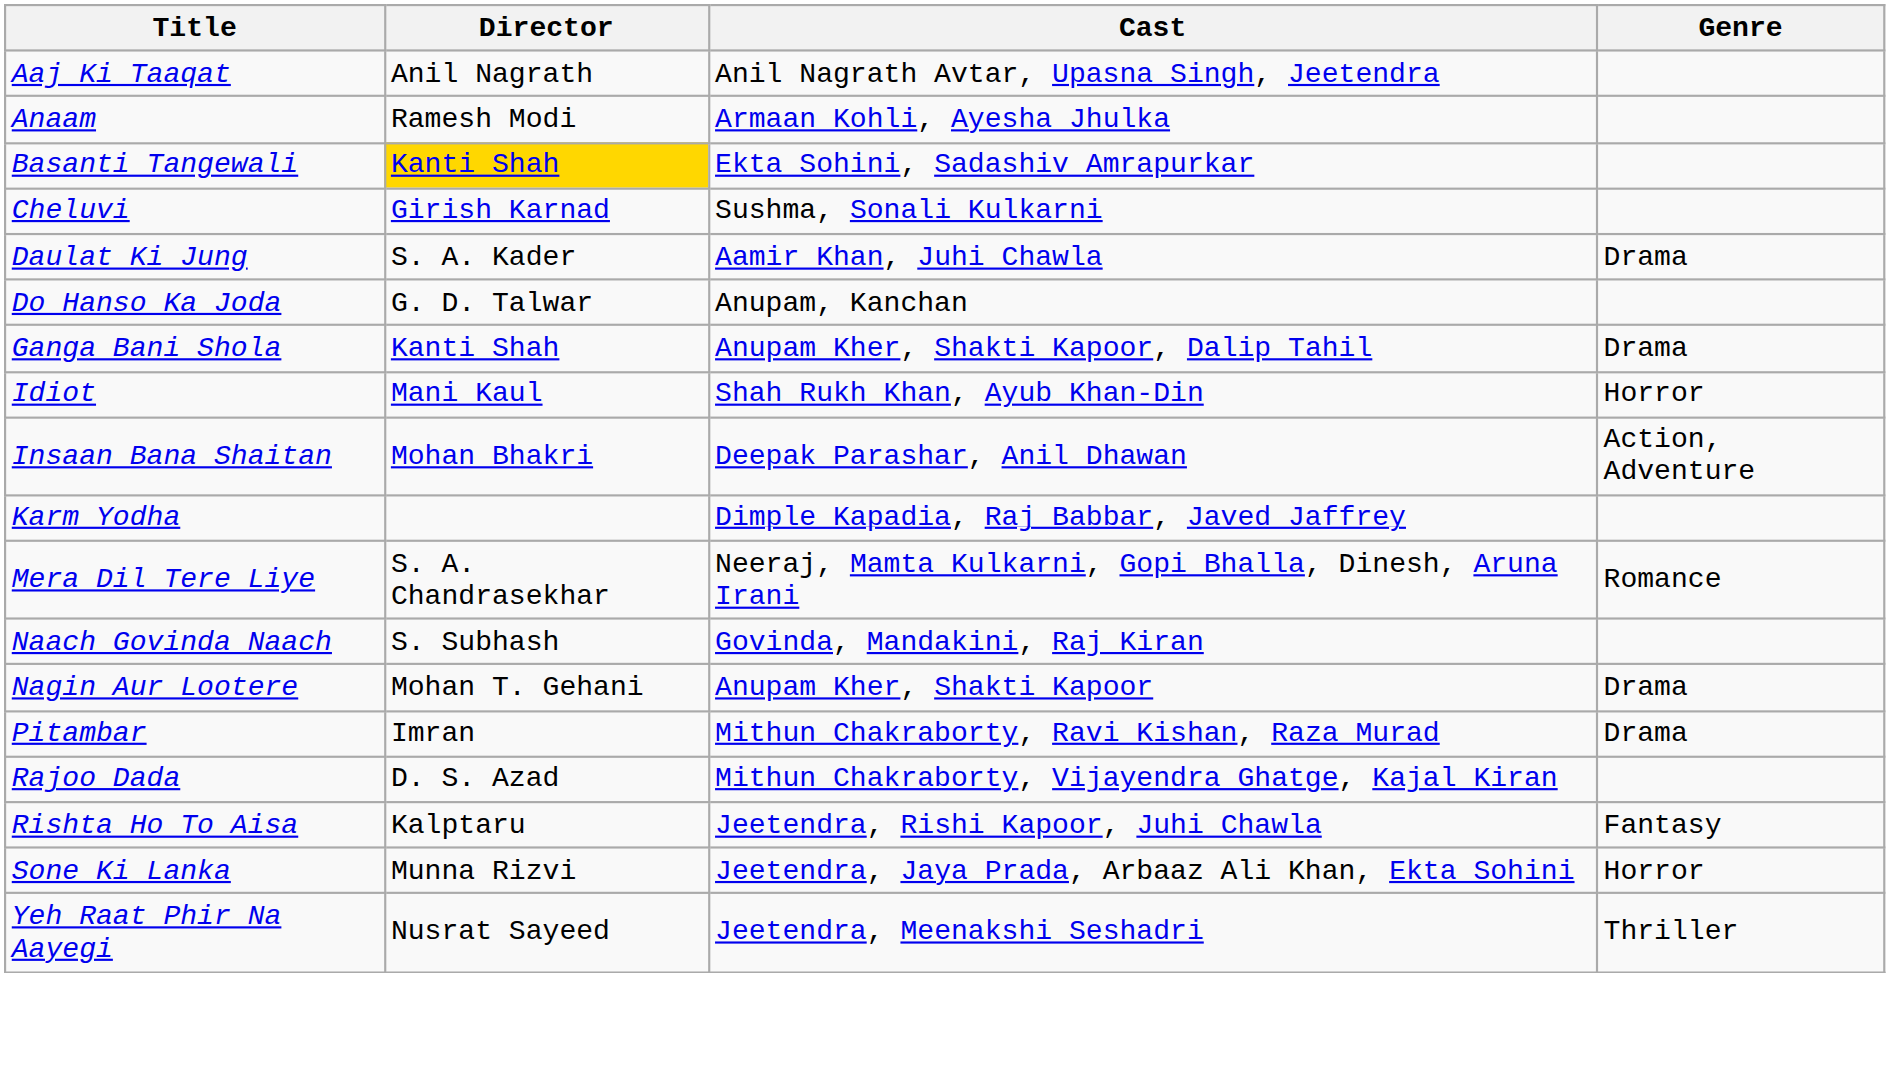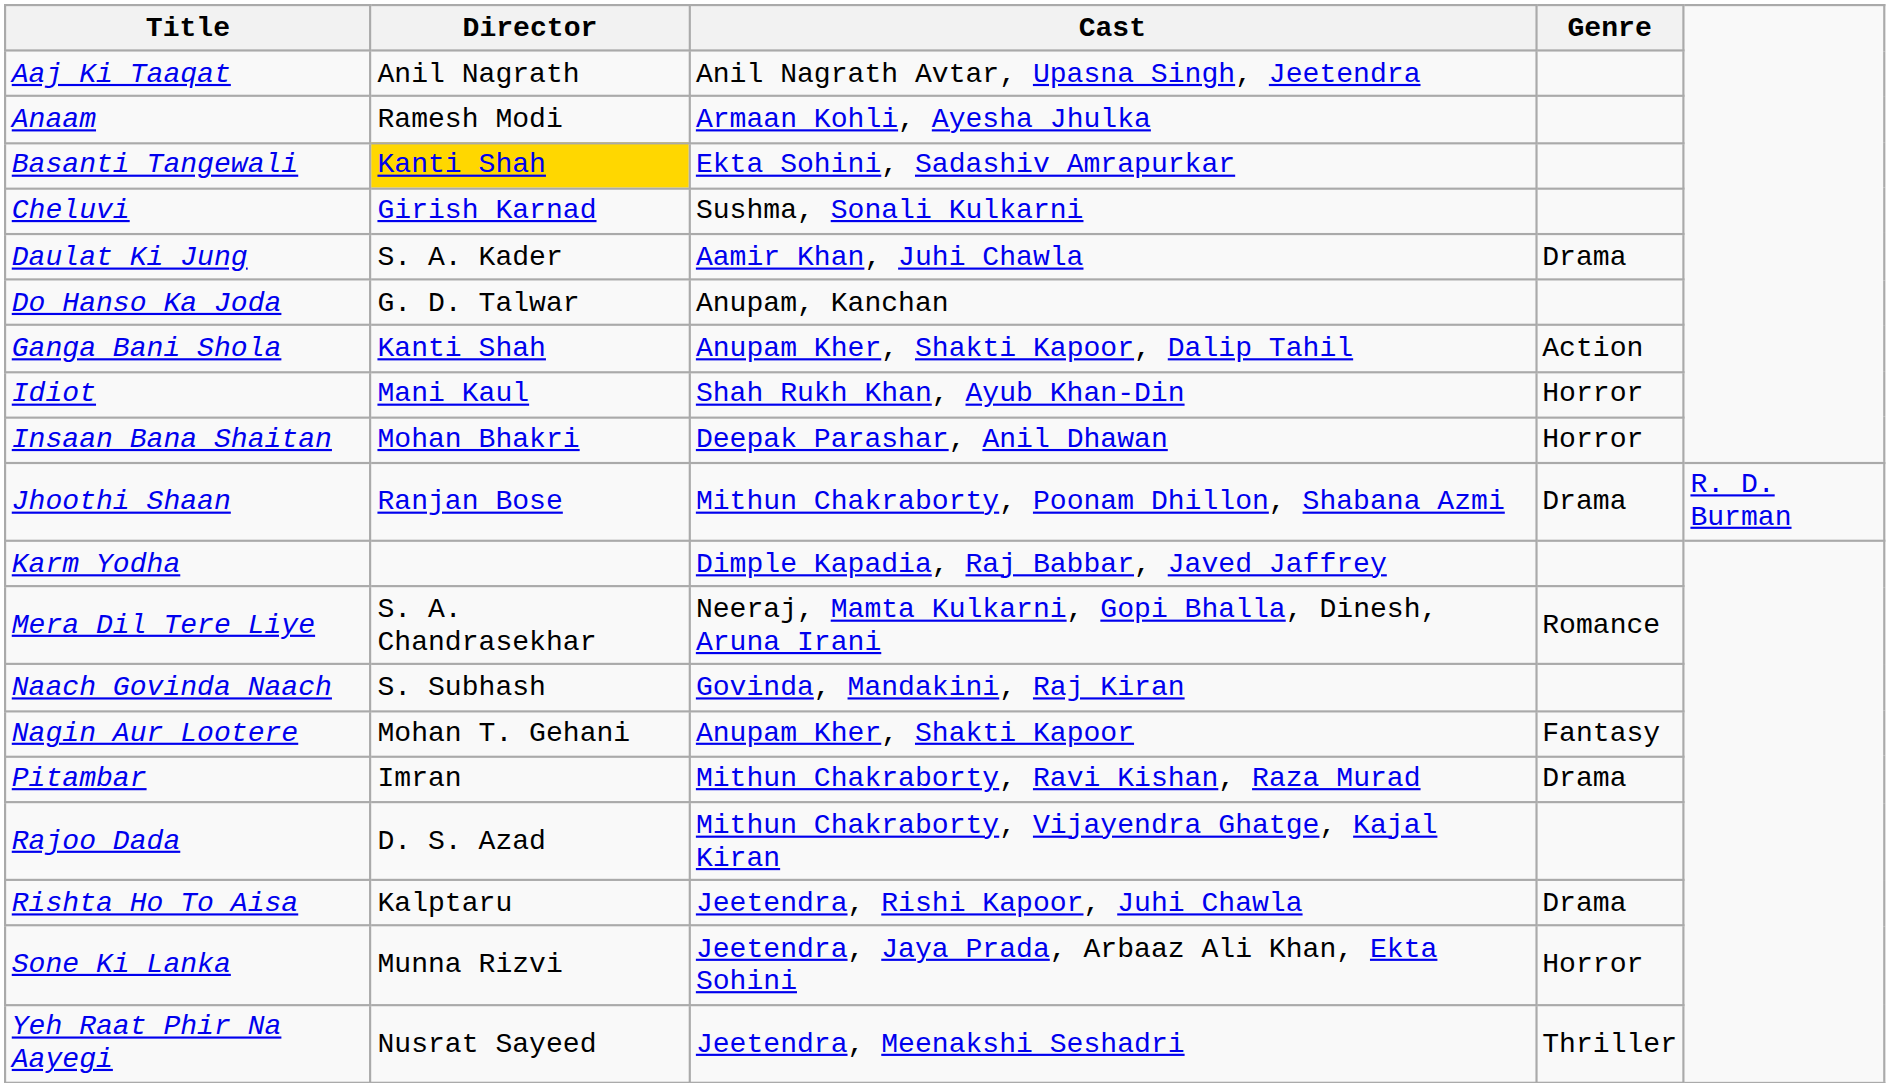Ganga Bani Shola | Genre: Drama -> Action
Insaan Bana Shaitan | Genre: Action, Adventure -> Horror
+ row: Jhoothi Shaan | Ranjan Bose | Mithun Chakraborty, Poonam Dhillon, Shabana Azmi | Drama | R. D. Burman
Nagin Aur Lootere | Genre: Drama -> Fantasy
Rishta Ho To Aisa | Genre: Fantasy -> Drama
